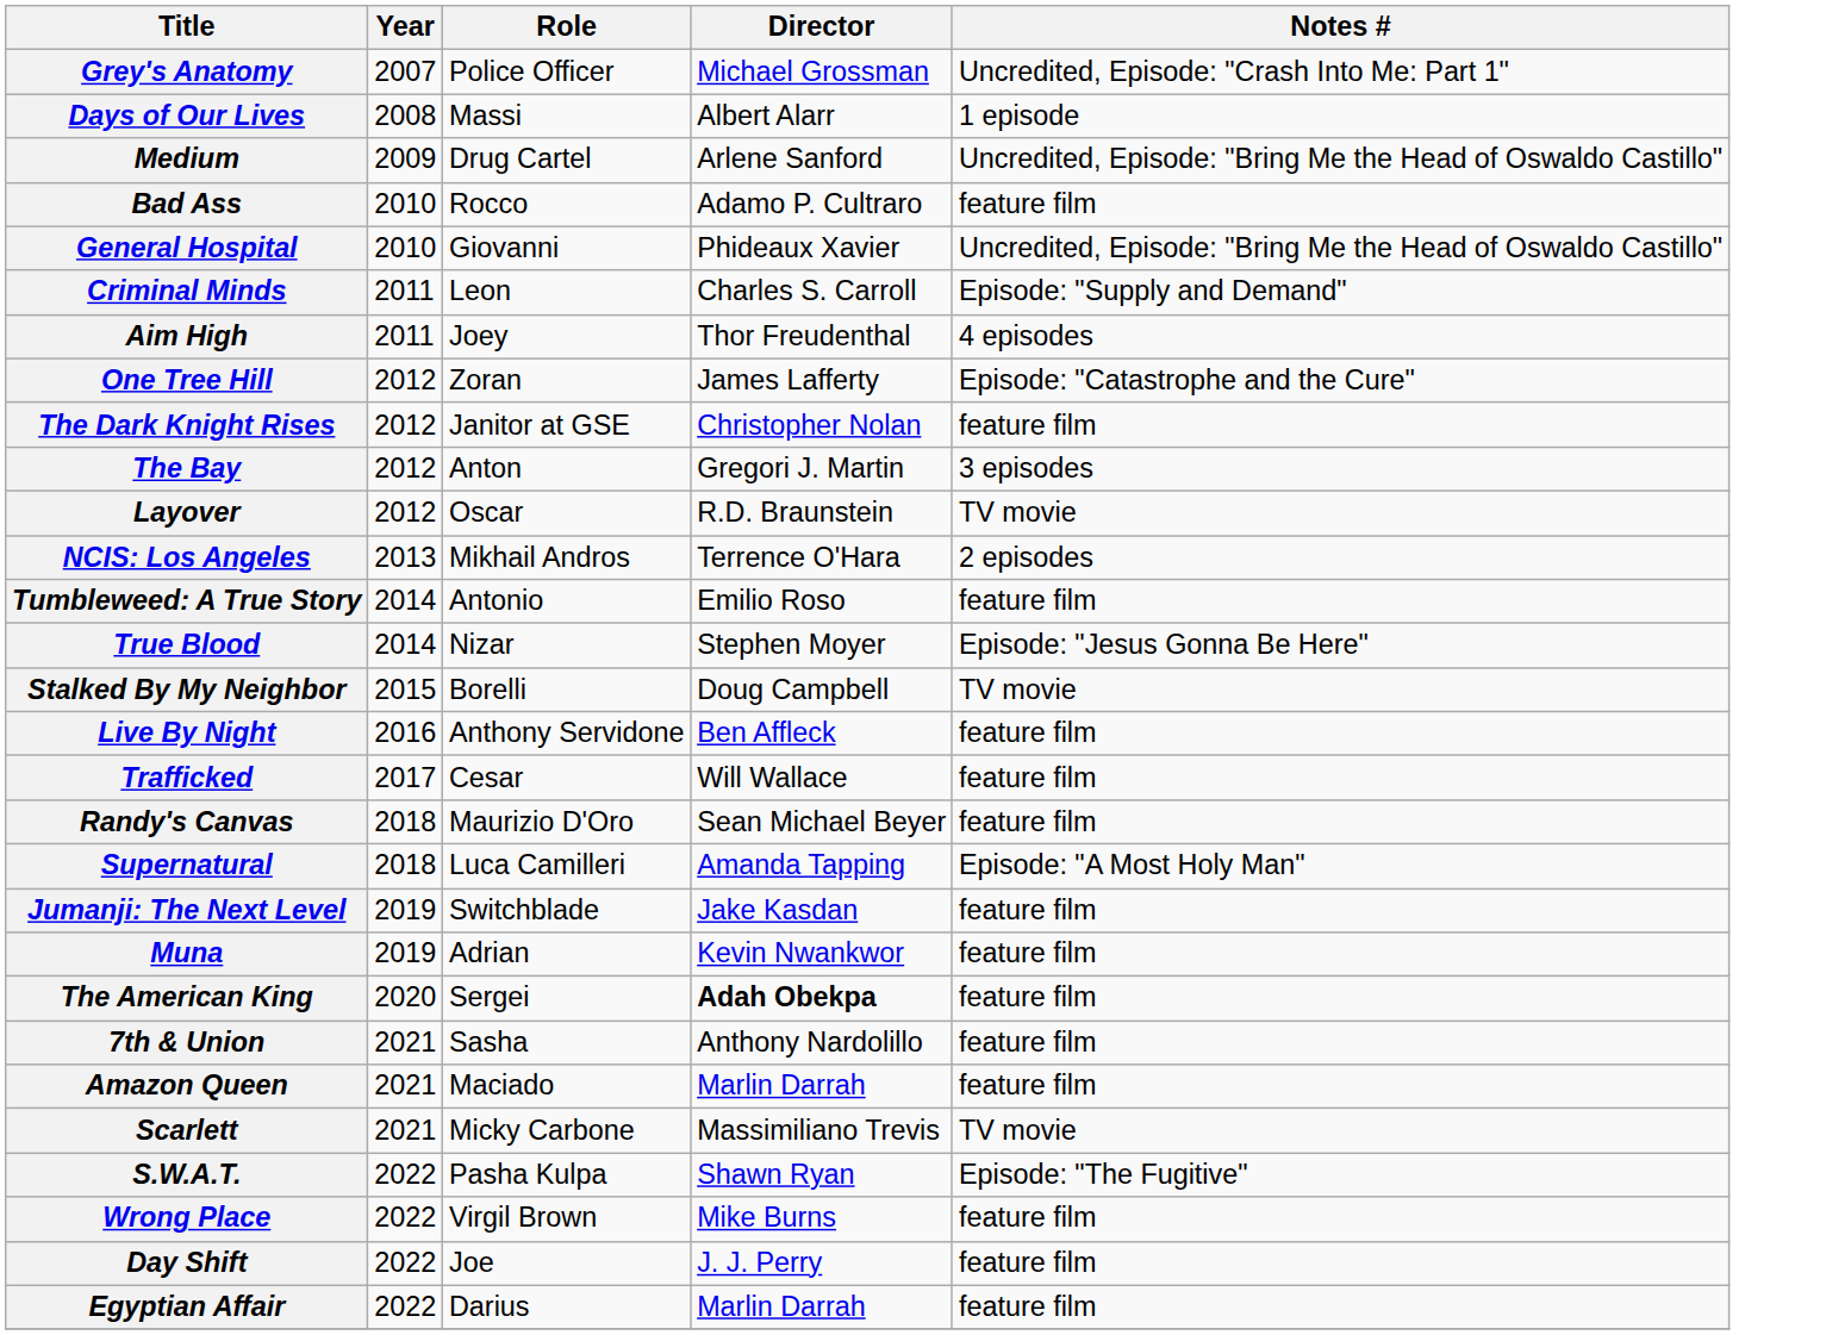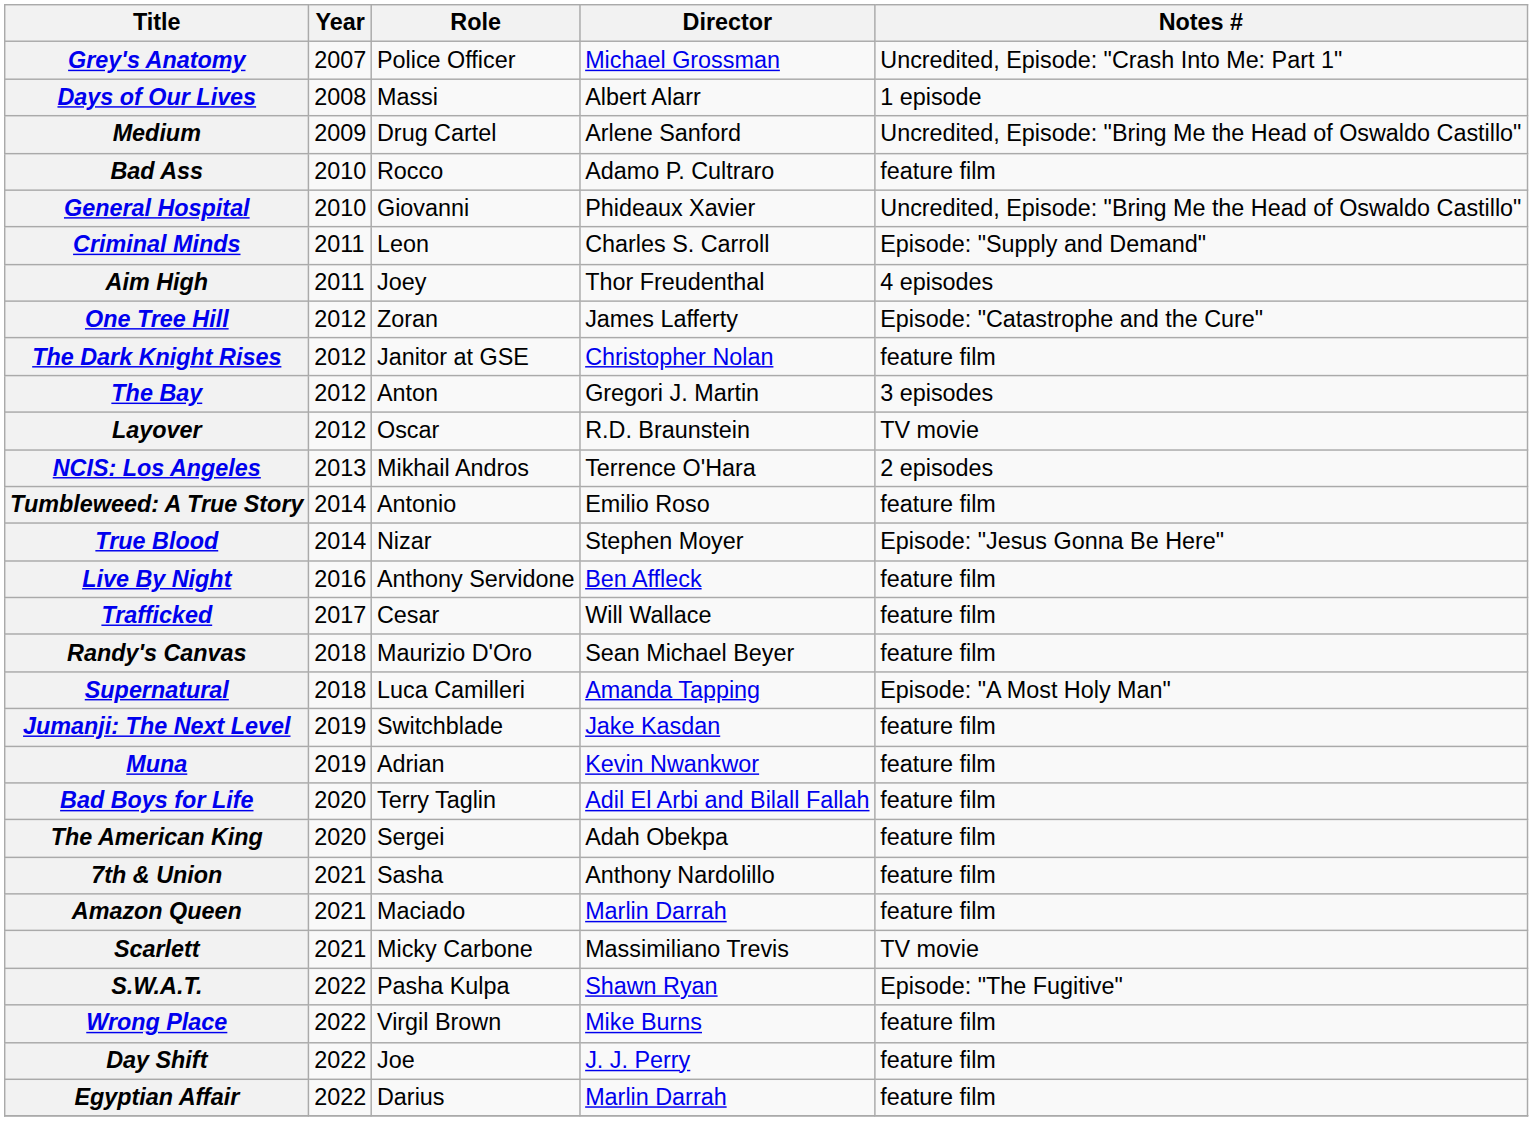- row: Stalked By My Neighbor | 2015 | Borelli | Doug Campbell | TV movie
+ row: Bad Boys for Life | 2020 | Terry Taglin | Adil El Arbi and Bilall Fallah | feature film
The American King | Director: bold -> normal
